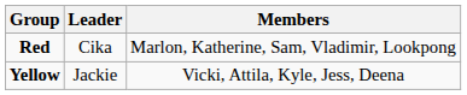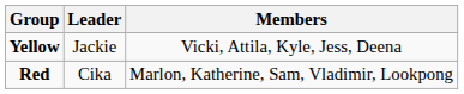rows swapped: Yellow <-> Red
